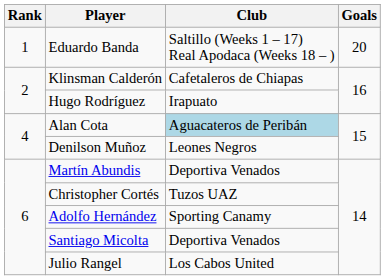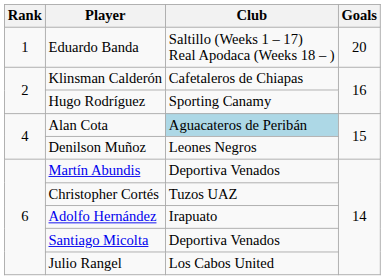Hugo Rodríguez | Club: Irapuato -> Sporting Canamy
Adolfo Hernández | Club: Sporting Canamy -> Irapuato
